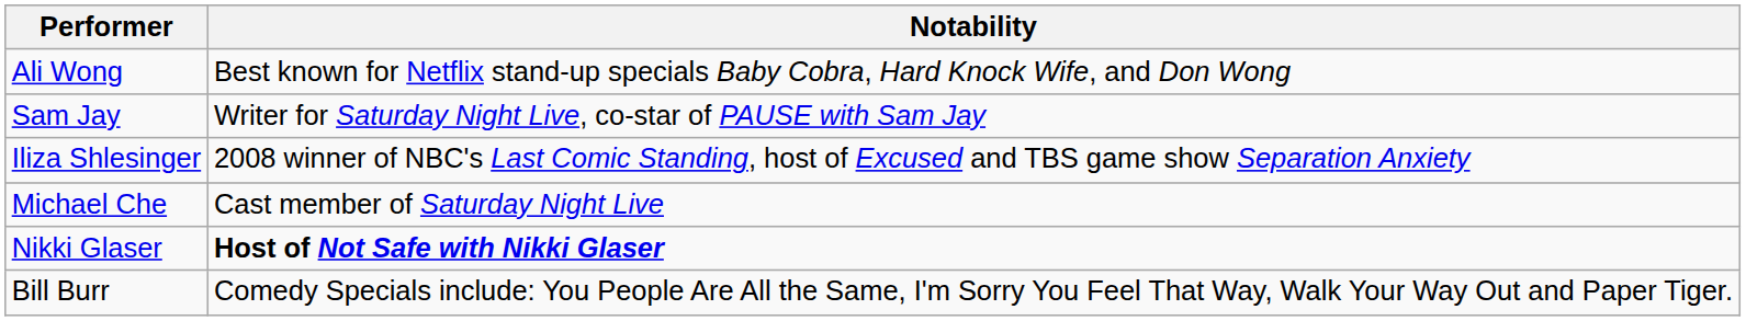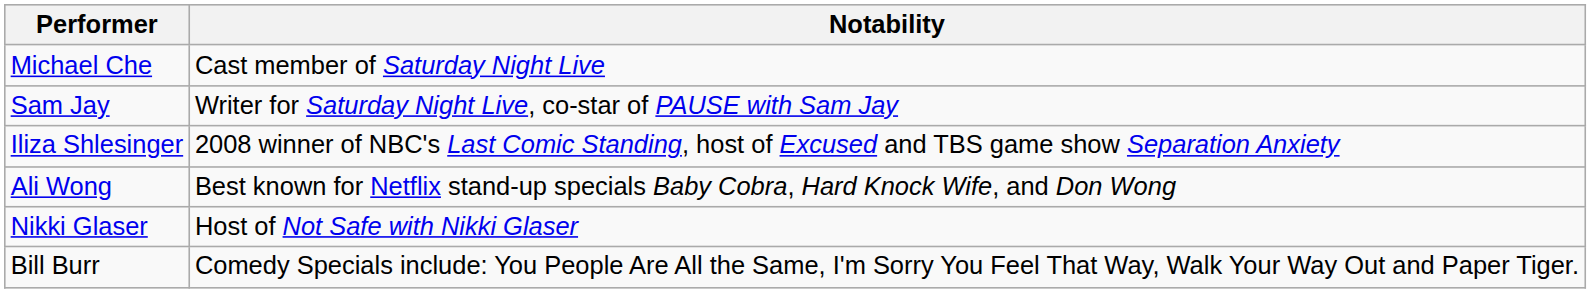rows swapped: Michael Che <-> Ali Wong
Nikki Glaser | Notability: bold -> normal
